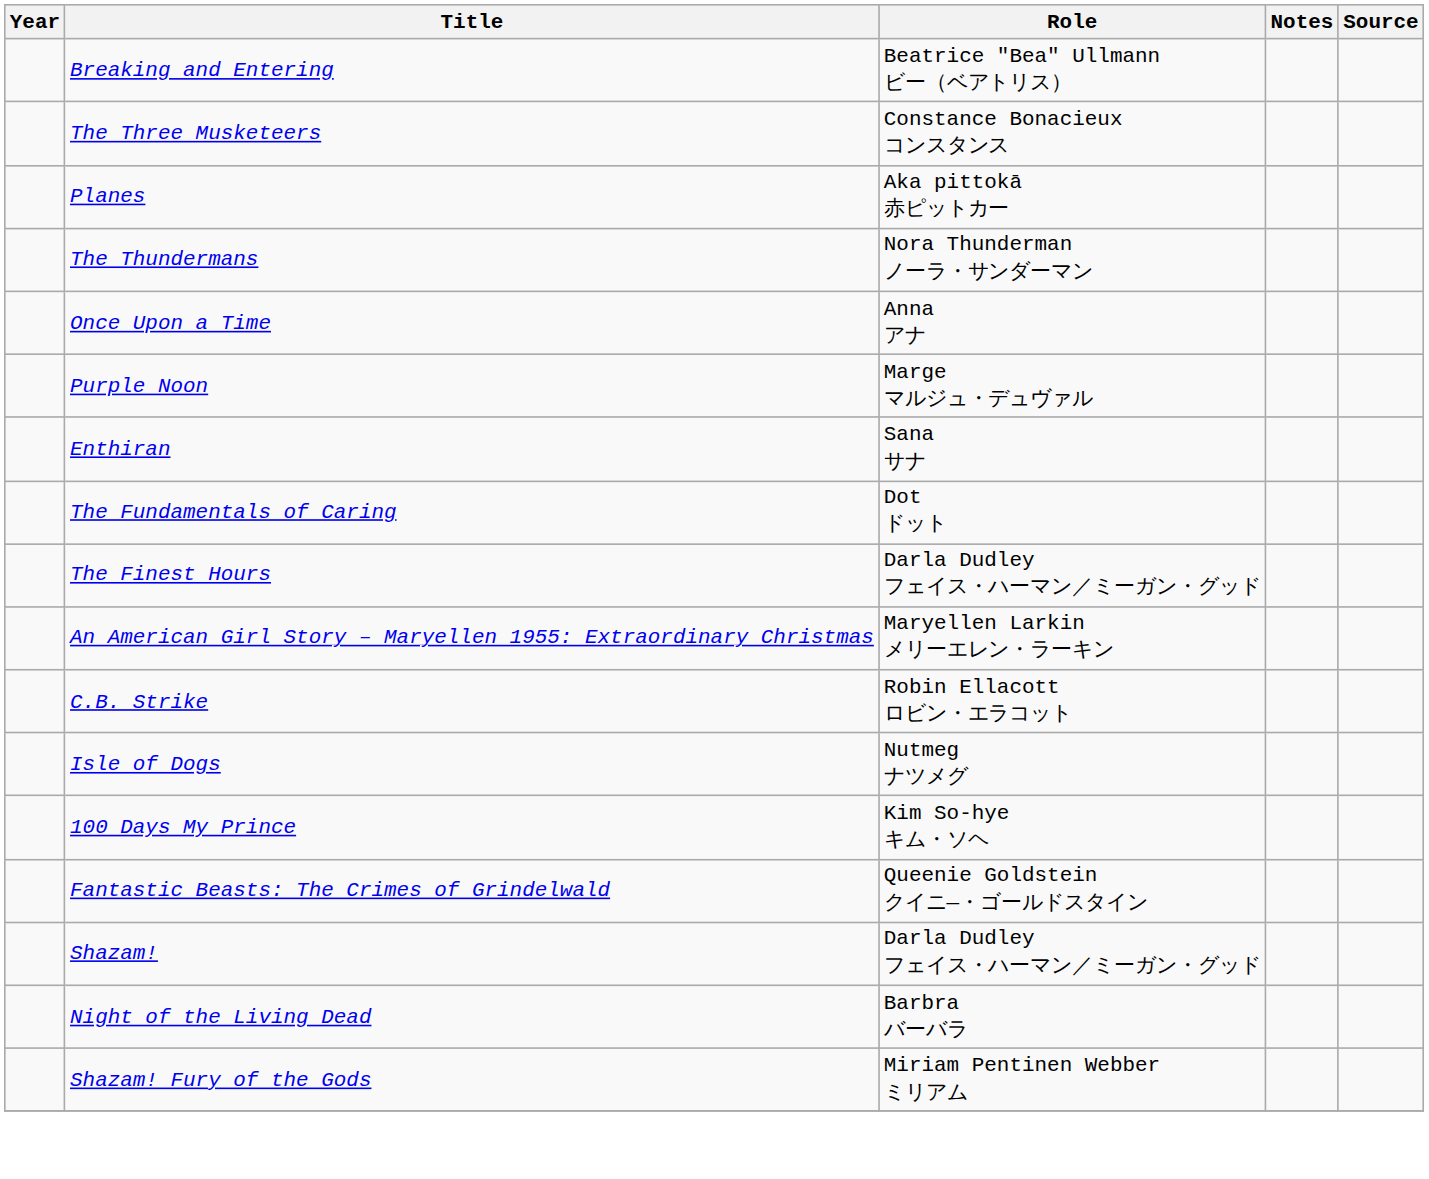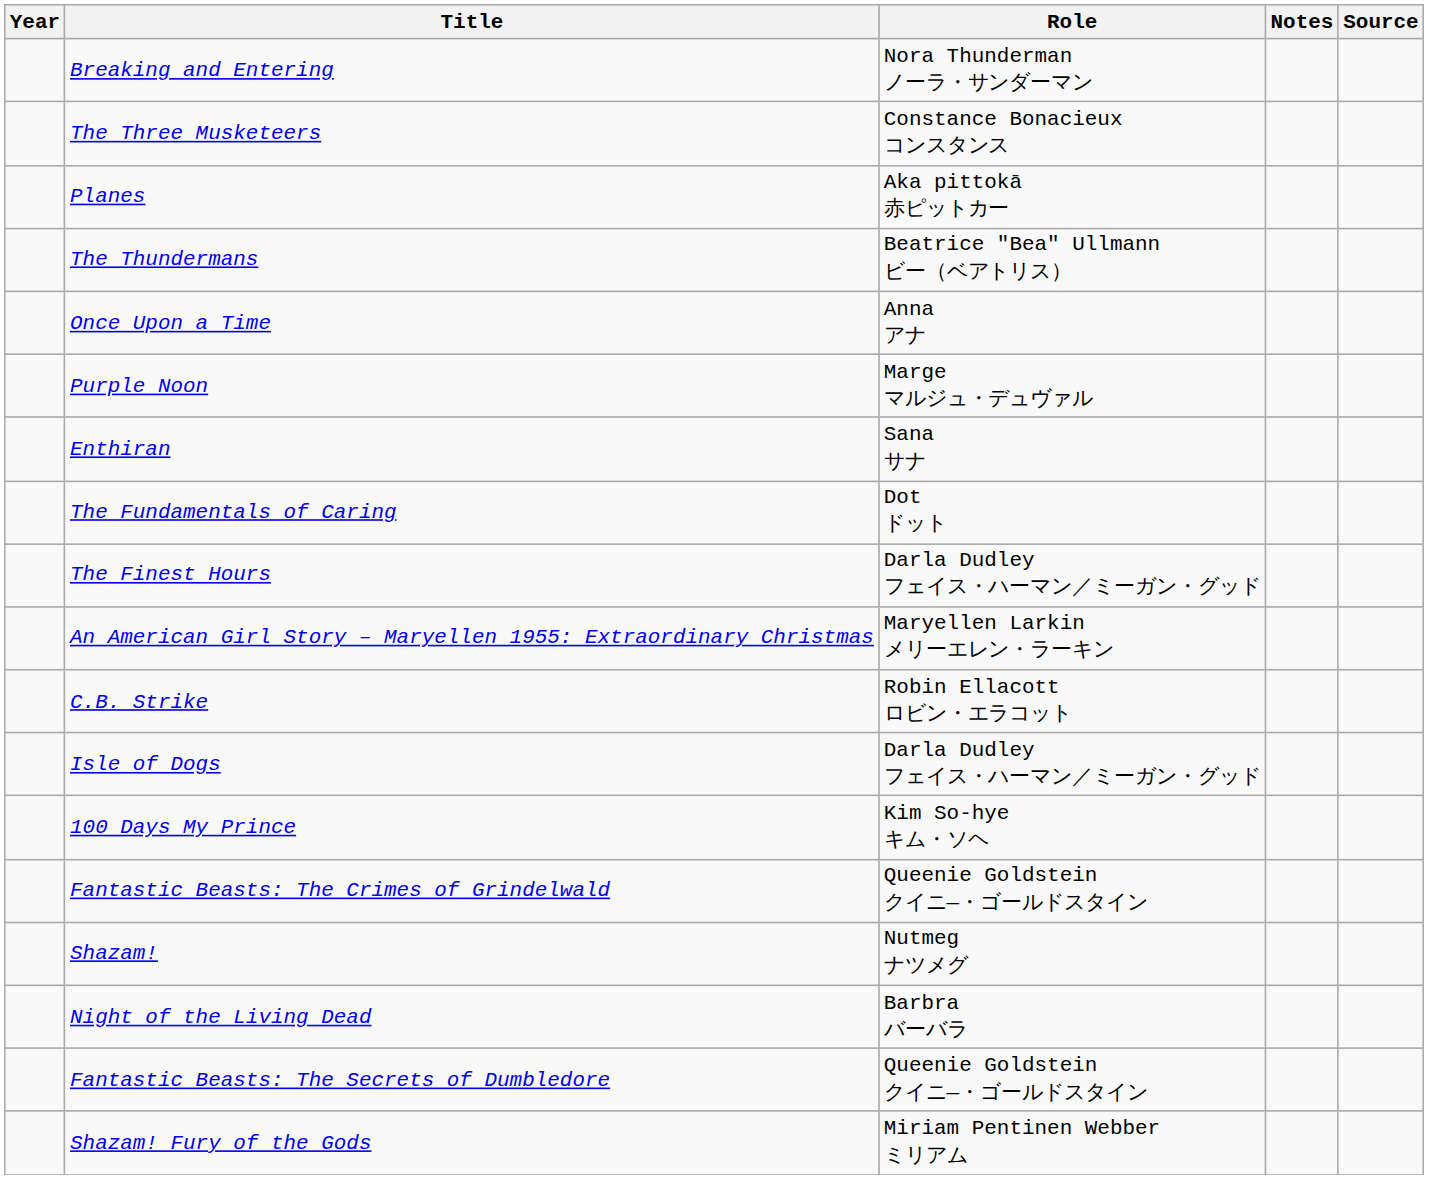Breaking and Entering | Role: Beatrice "Bea" Ullmann ビー（ベアトリス） -> Nora Thunderman ノーラ・サンダーマン
The Thundermans | Role: Nora Thunderman ノーラ・サンダーマン -> Beatrice "Bea" Ullmann ビー（ベアトリス）
Isle of Dogs | Role: Nutmeg ナツメグ -> Darla Dudley フェイス・ハーマン／ミーガン・グッド
Shazam! | Role: Darla Dudley フェイス・ハーマン／ミーガン・グッド -> Nutmeg ナツメグ
+ row: Fantastic Beasts: The Secrets of Dumbledore | Queenie Goldstein クイニ―・ゴールドスタイン
